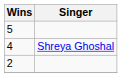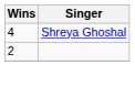- row: 5
